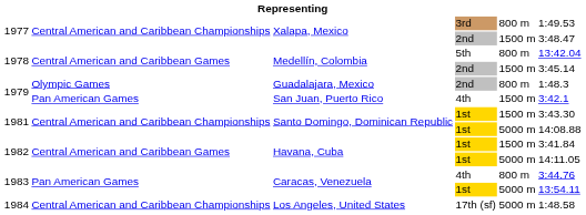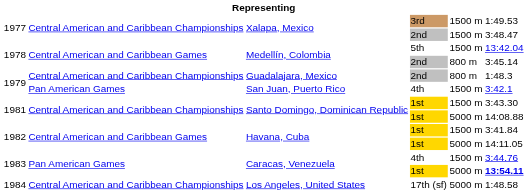Xalapa, Mexico / 3rd | column 5: 800 m -> 1500 m
Medellín, Colombia / 5th | column 5: 800 m -> 1500 m
Medellín, Colombia / 2nd | column 5: 1500 m -> 800 m
Guadalajara, Mexico | column 2: Olympic Games -> Central American and Caribbean Championships
Caracas, Venezuela / 4th | column 5: 800 m -> 1500 m
Caracas, Venezuela / 1st | column 6: normal -> bold
